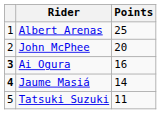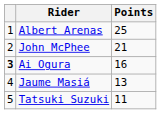John McPhee | Points: 20 -> 21
Jaume Masiá | column 1: bold -> normal
Jaume Masiá | Points: 14 -> 13
